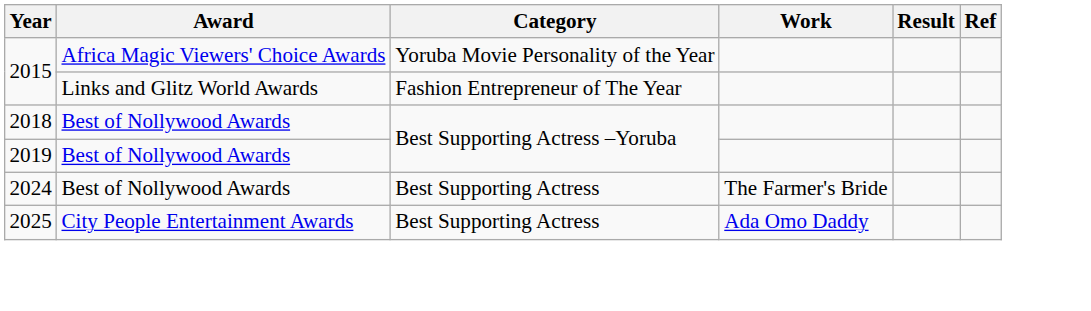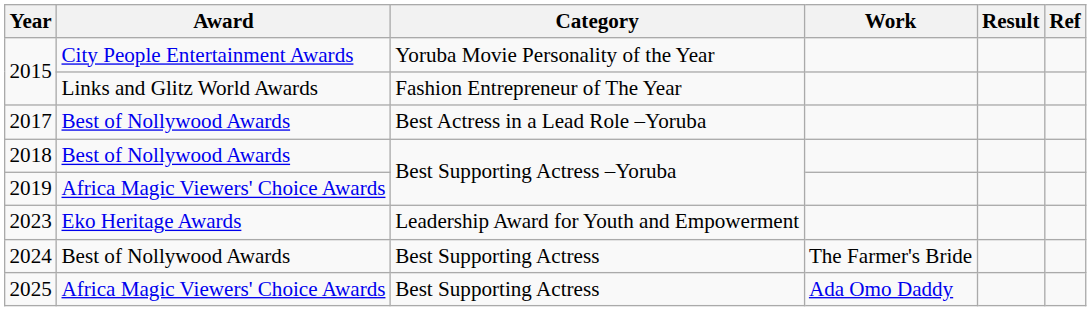2015 / Yoruba Movie Personality of the Year | Award: Africa Magic Viewers' Choice Awards -> City People Entertainment Awards
+ row: 2017 | Best of Nollywood Awards | Best Actress in a Lead Role –Yoruba
2019 | Award: Best of Nollywood Awards -> Africa Magic Viewers' Choice Awards
+ row: 2023 | Eko Heritage Awards | Leadership Award for Youth and Empowerment
2025 | Award: City People Entertainment Awards -> Africa Magic Viewers' Choice Awards
